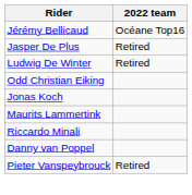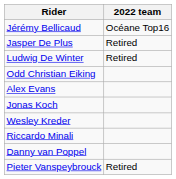+ row: Alex Evans
+ row: Wesley Kreder
- row: Maurits Lammertink
